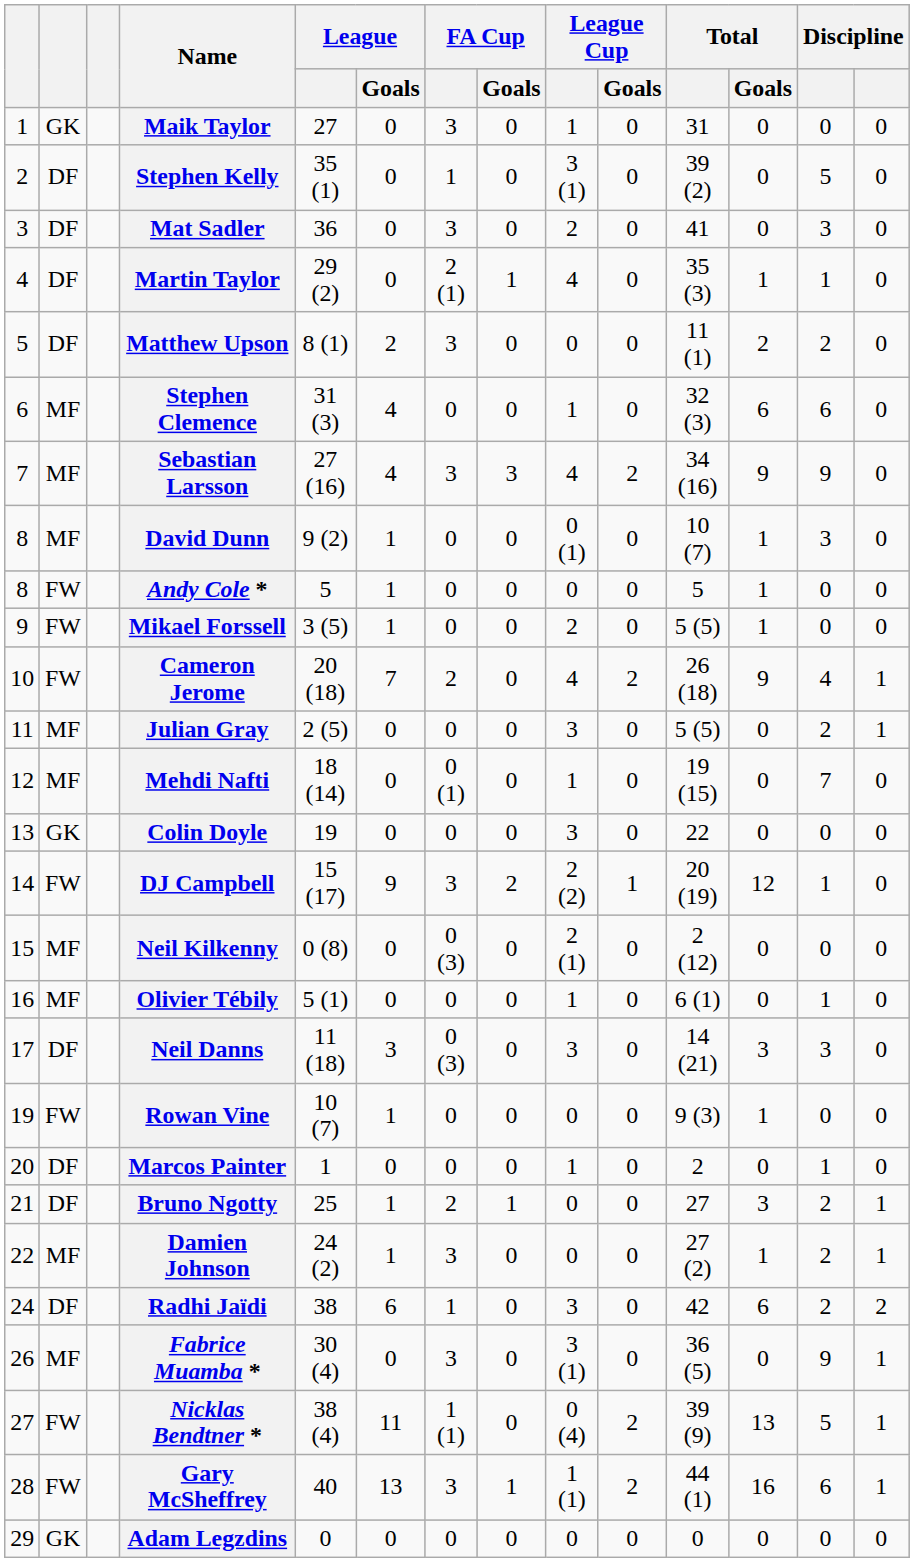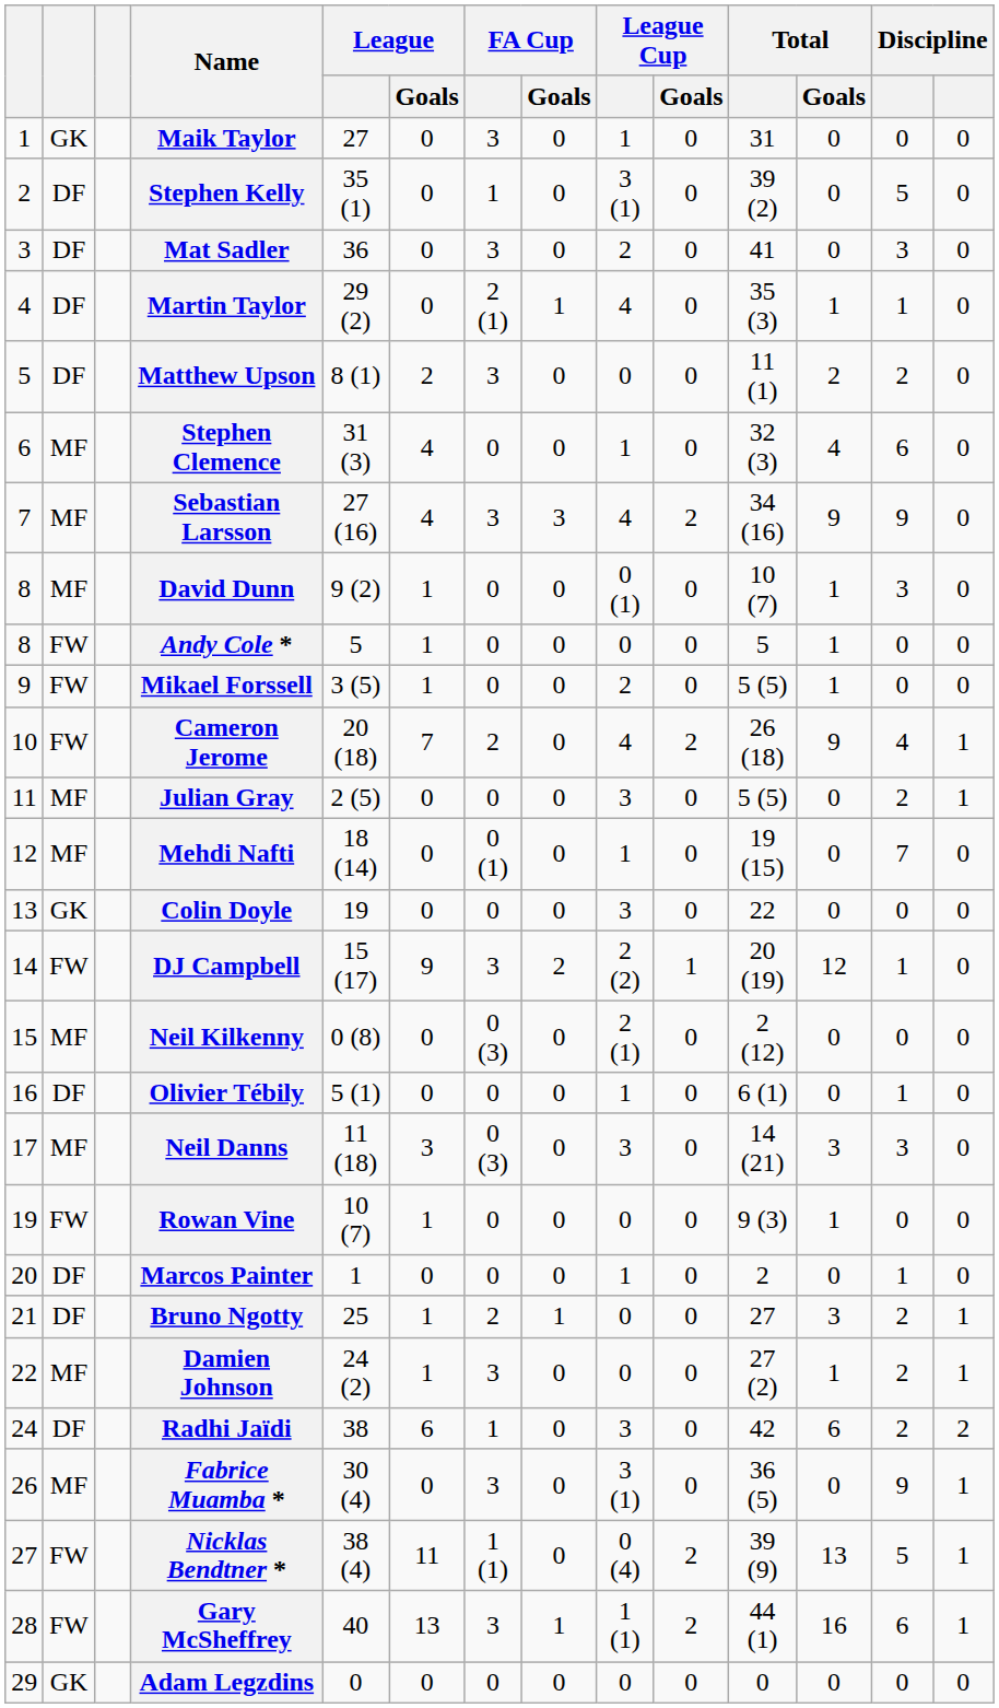Stephen Clemence | Total / Goals: 6 -> 4
Olivier Tébily | column 2: MF -> DF
Neil Danns | column 2: DF -> MF
